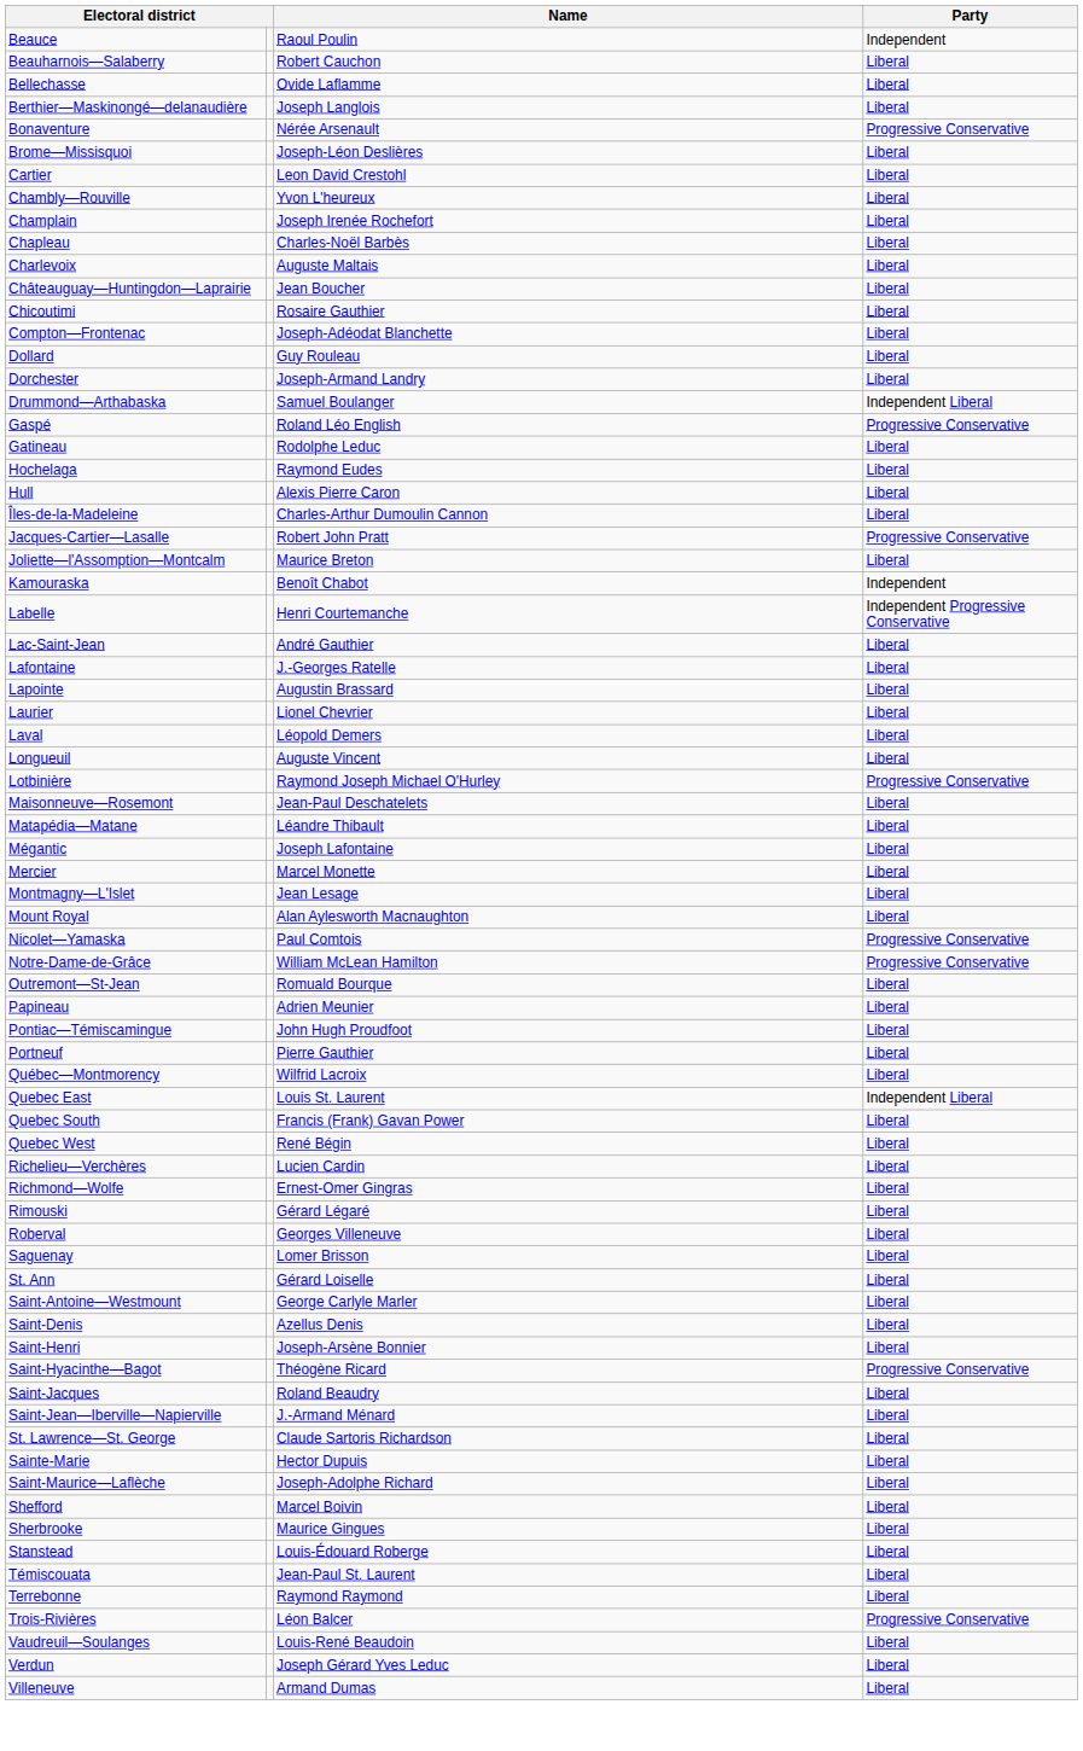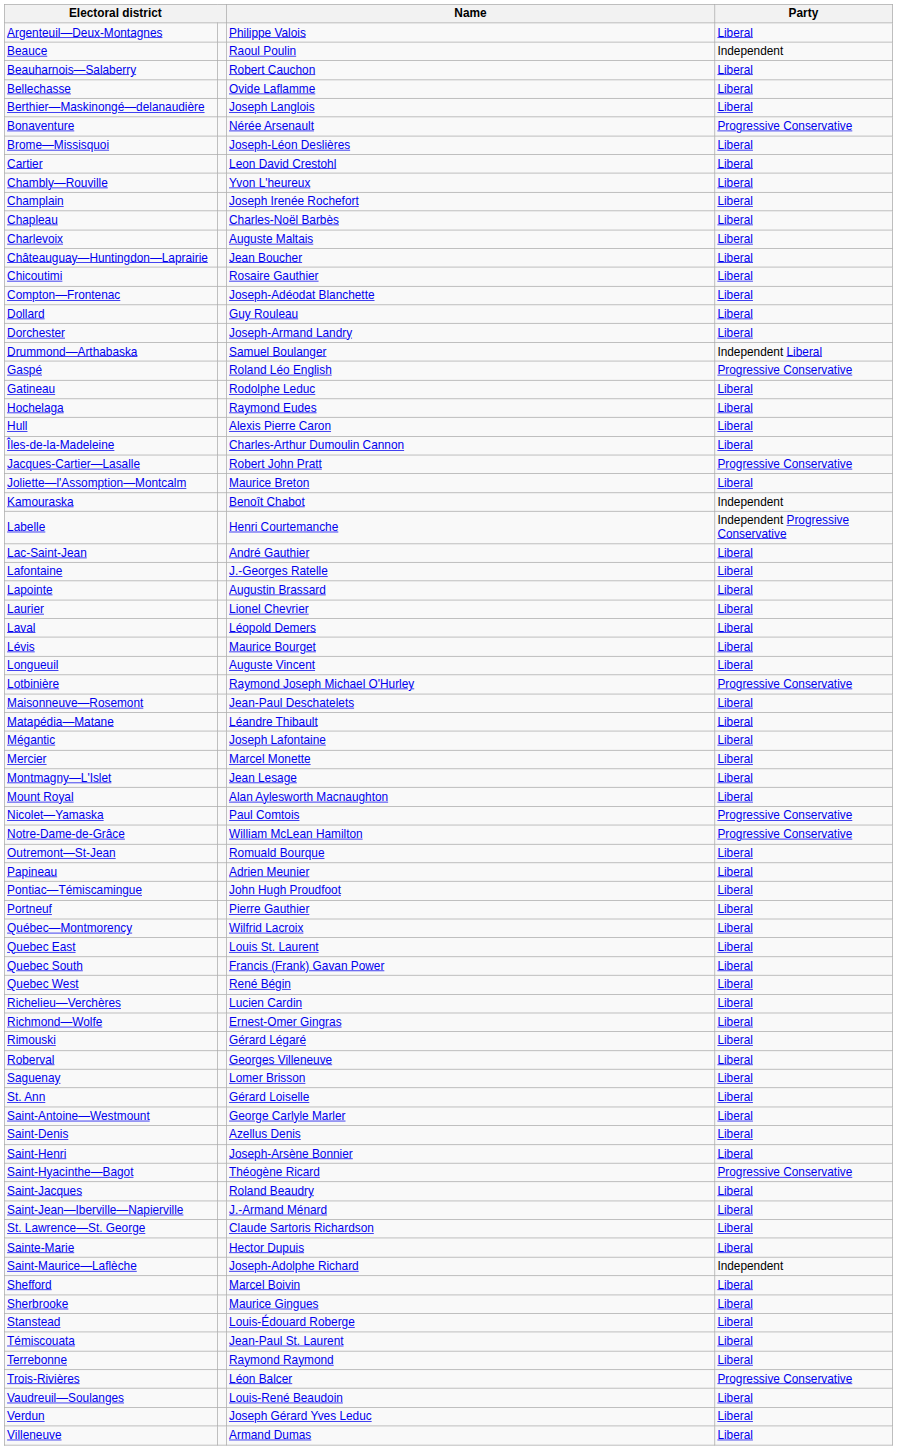+ row: Argenteuil—Deux-Montagnes | Philippe Valois | Liberal
+ row: Lévis | Maurice Bourget | Liberal
Quebec East | Party: Independent Liberal -> Liberal
Saint-Maurice—Laflèche | Party: Liberal -> Independent
